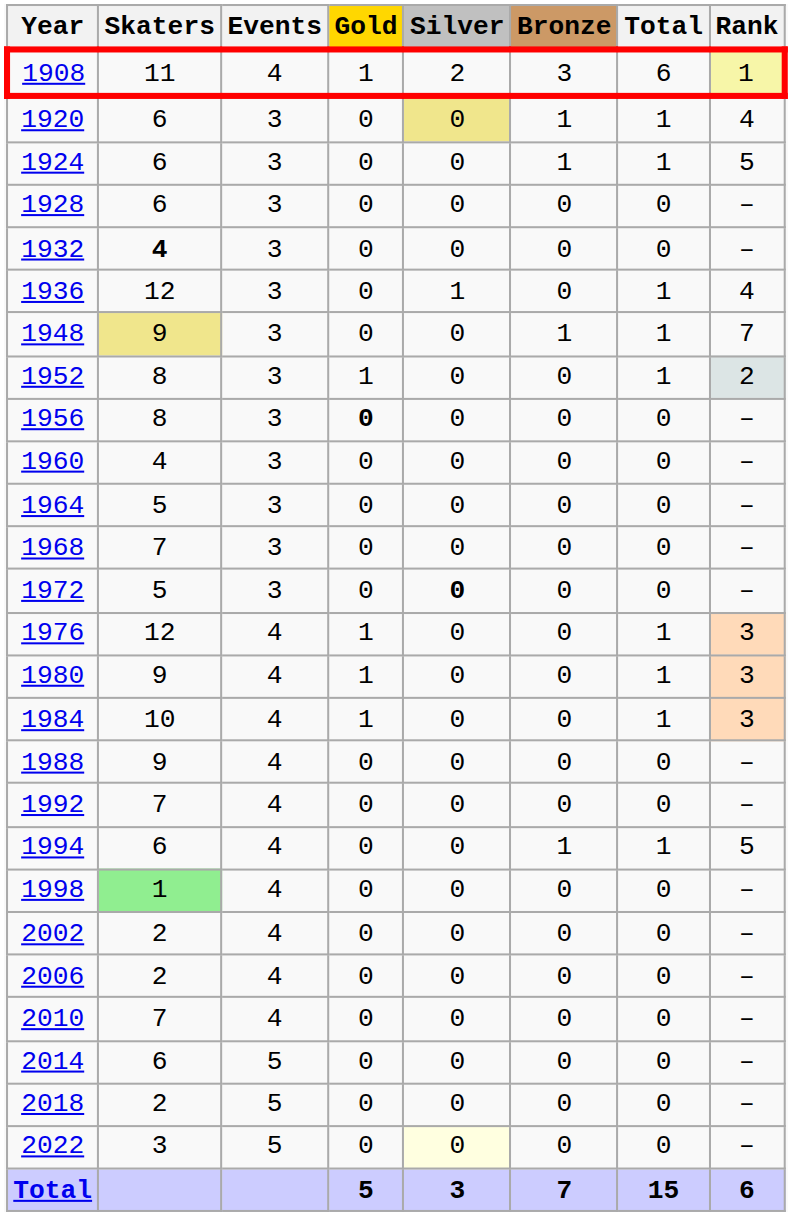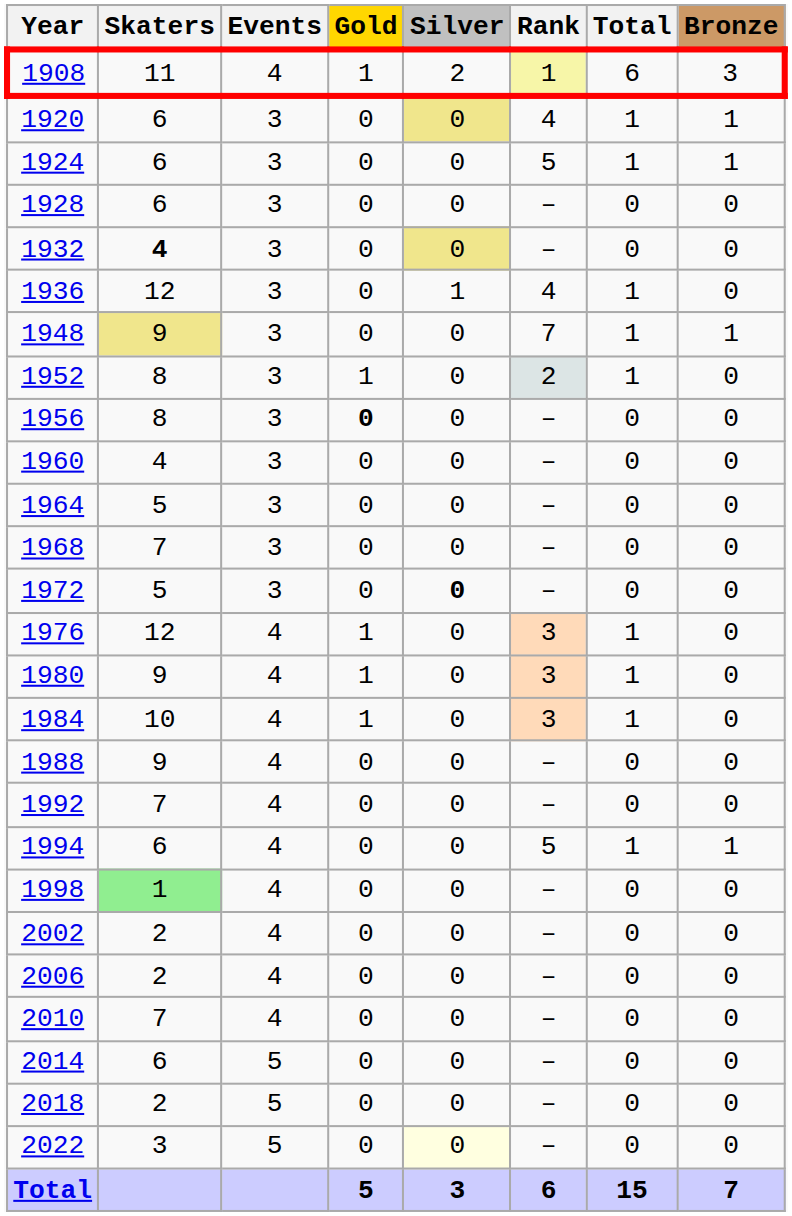columns swapped: Bronze <-> Rank
1932 | Silver: no background -> khaki background
